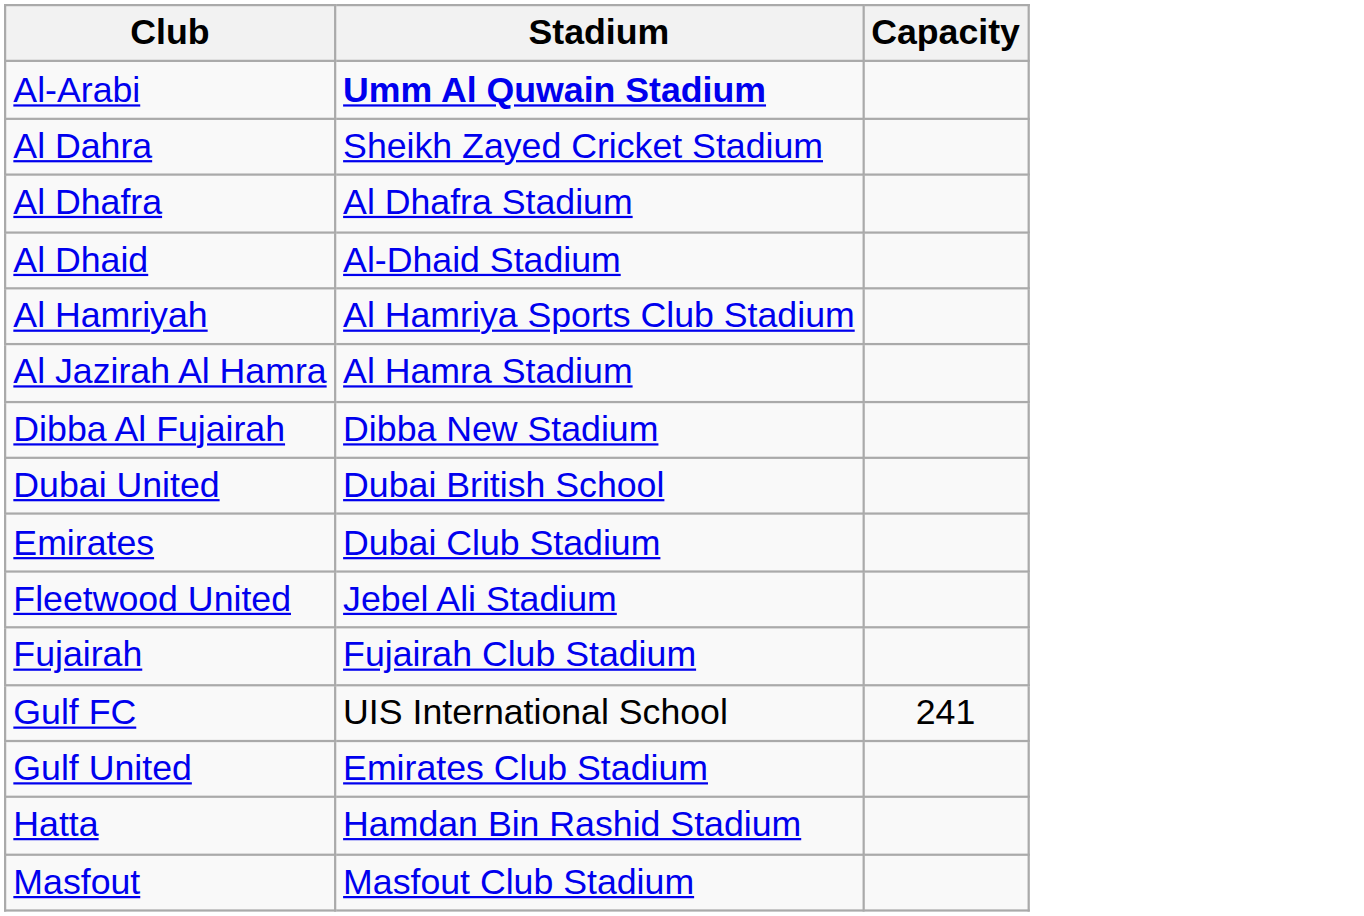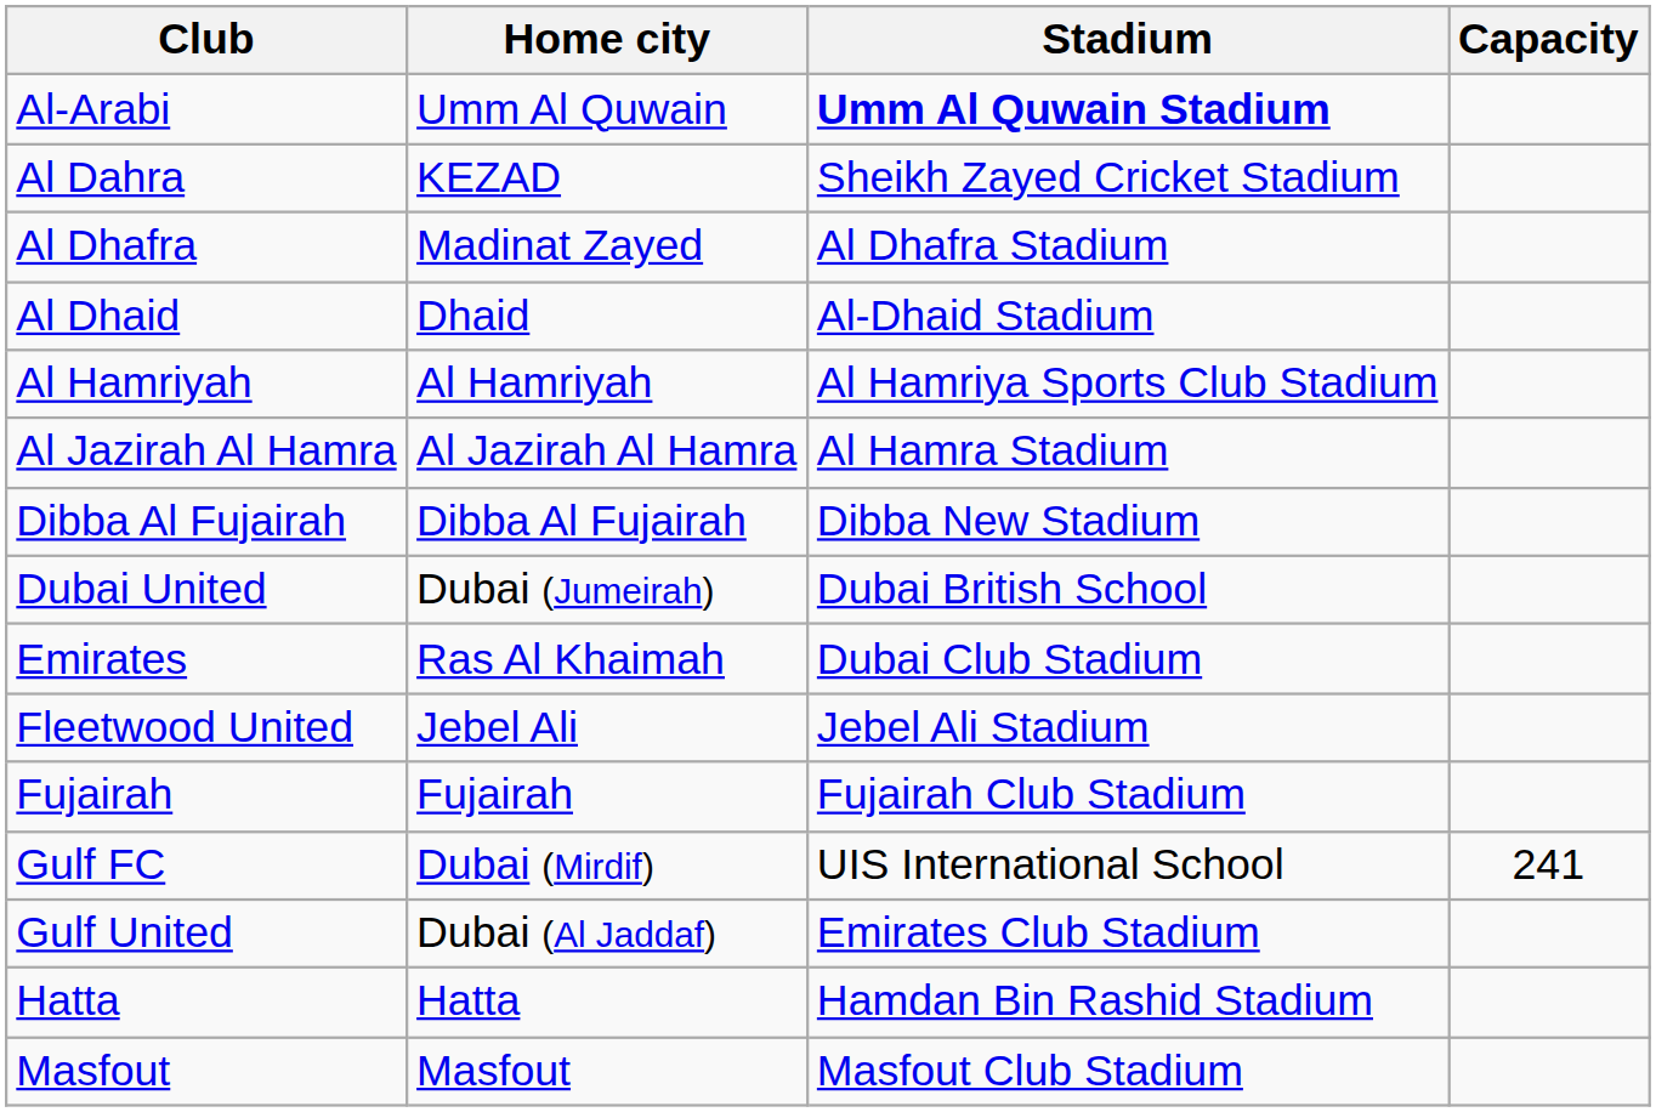+ column: Home city | Umm Al Quwain | KEZAD | Madinat Zayed | Dhaid | Al Hamriyah | Al Jazirah Al Hamra | Dibba Al Fujairah | Dubai (Jumeirah) | Ras Al Khaimah | Jebel Ali | Fujairah | Dubai (Mirdif) | Dubai (Al Jaddaf) | Hatta | Masfout
